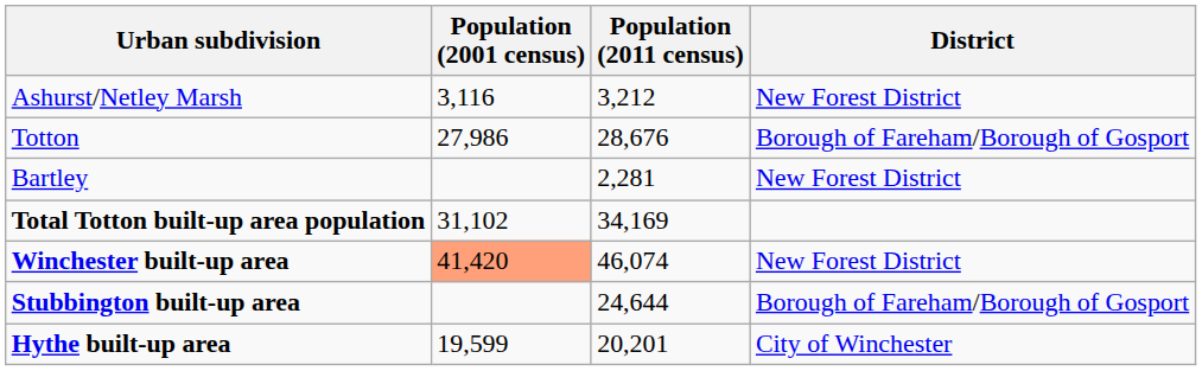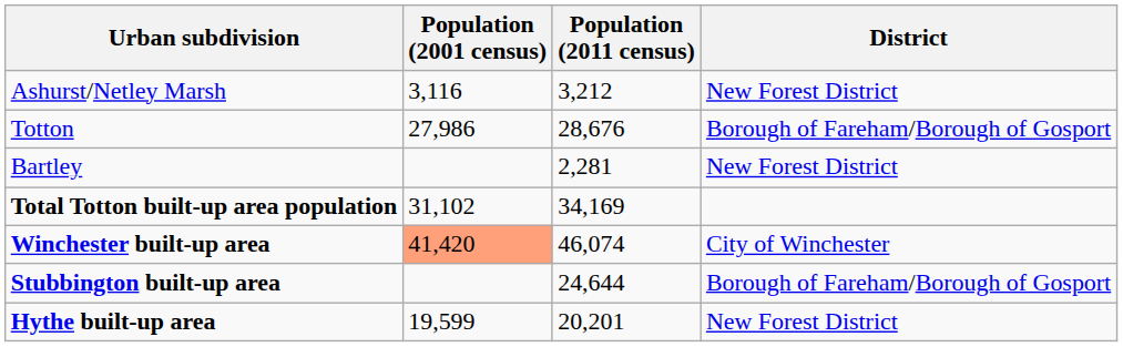Winchester built-up area | District: New Forest District -> City of Winchester
Hythe built-up area | District: City of Winchester -> New Forest District
